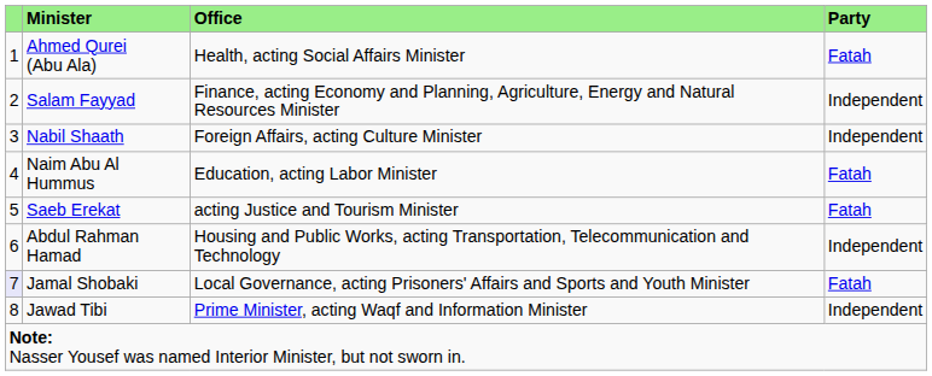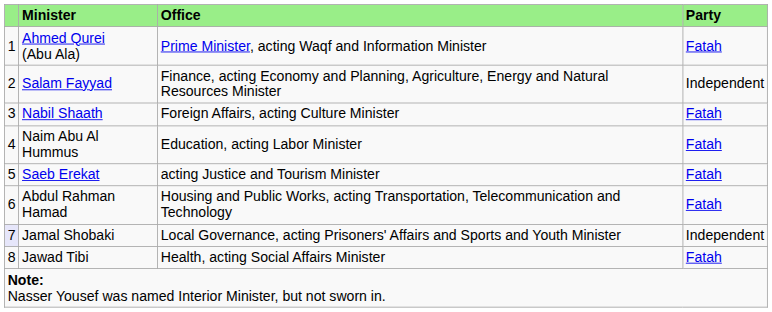Ahmed Qurei (Abu Ala) | Office: Health, acting Social Affairs Minister -> Prime Minister, acting Waqf and Information Minister
Nabil Shaath | Party: Independent -> Fatah
Abdul Rahman Hamad | Party: Independent -> Fatah
Jamal Shobaki | Party: Fatah -> Independent
Jawad Tibi | Office: Prime Minister, acting Waqf and Information Minister -> Health, acting Social Affairs Minister
Jawad Tibi | Party: Independent -> Fatah
